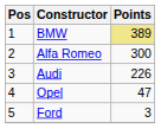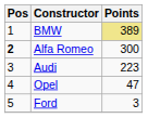Alfa Romeo | Pos: normal -> bold
Audi | Points: 226 -> 223
